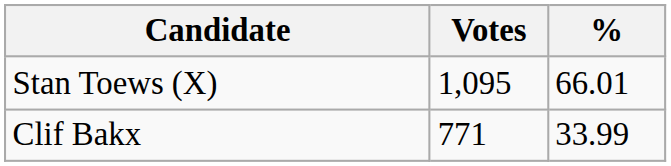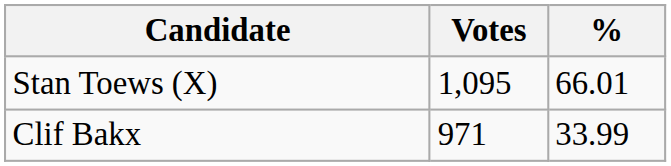Clif Bakx | Votes: 771 -> 971
